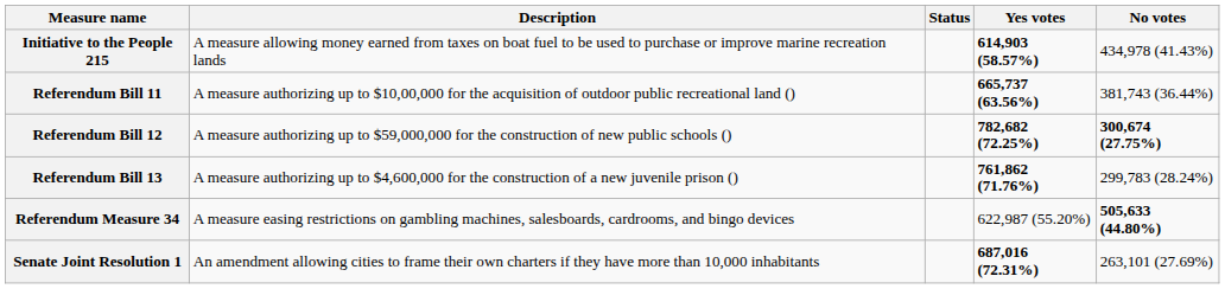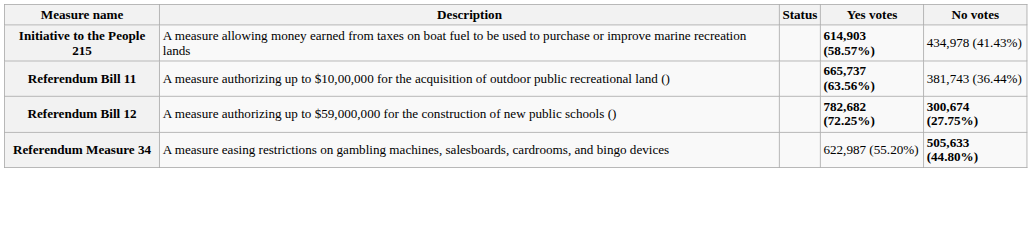- row: Referendum Bill 13 | A measure authorizing up to $4,600,000 for the construction of a new juvenile prison () | 761,862 (71.76%) | 299,783 (28.24%)
- row: Senate Joint Resolution 1 | An amendment allowing cities to frame their own charters if they have more than 10,000 inhabitants | 687,016 (72.31%) | 263,101 (27.69%)
